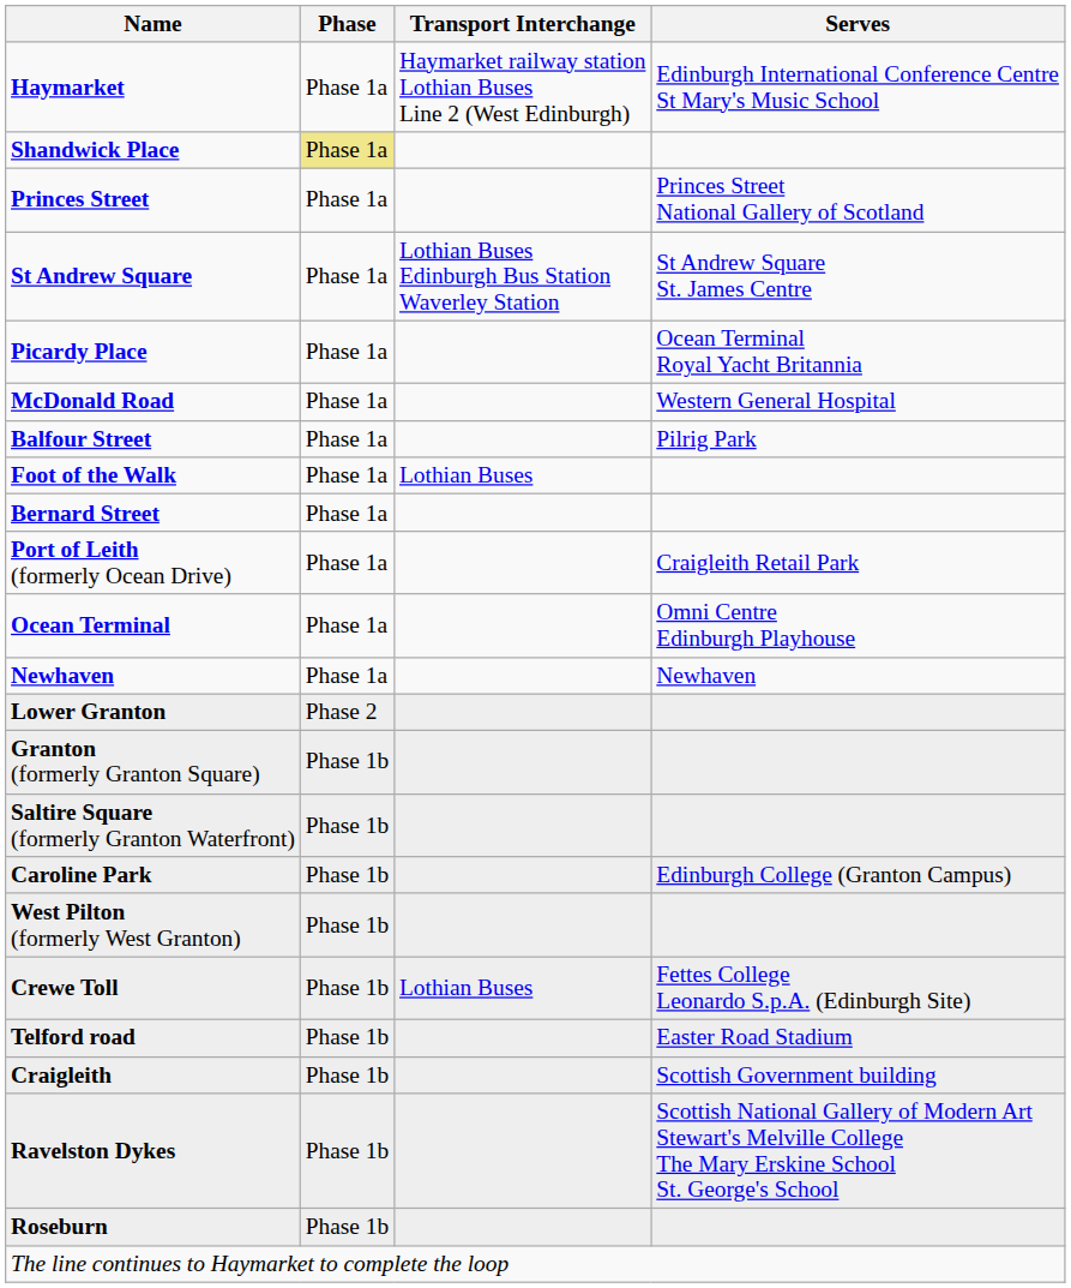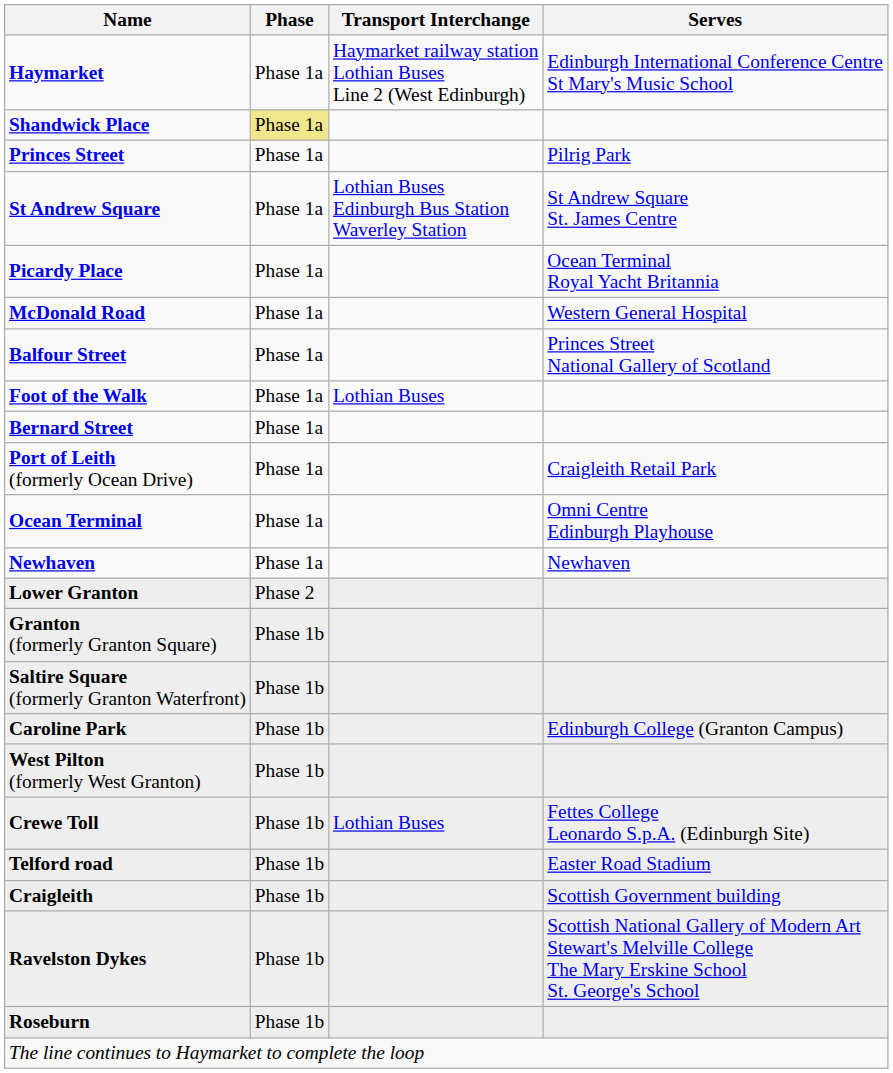Princes Street | Serves: Princes Street National Gallery of Scotland -> Pilrig Park
Balfour Street | Serves: Pilrig Park -> Princes Street National Gallery of Scotland
